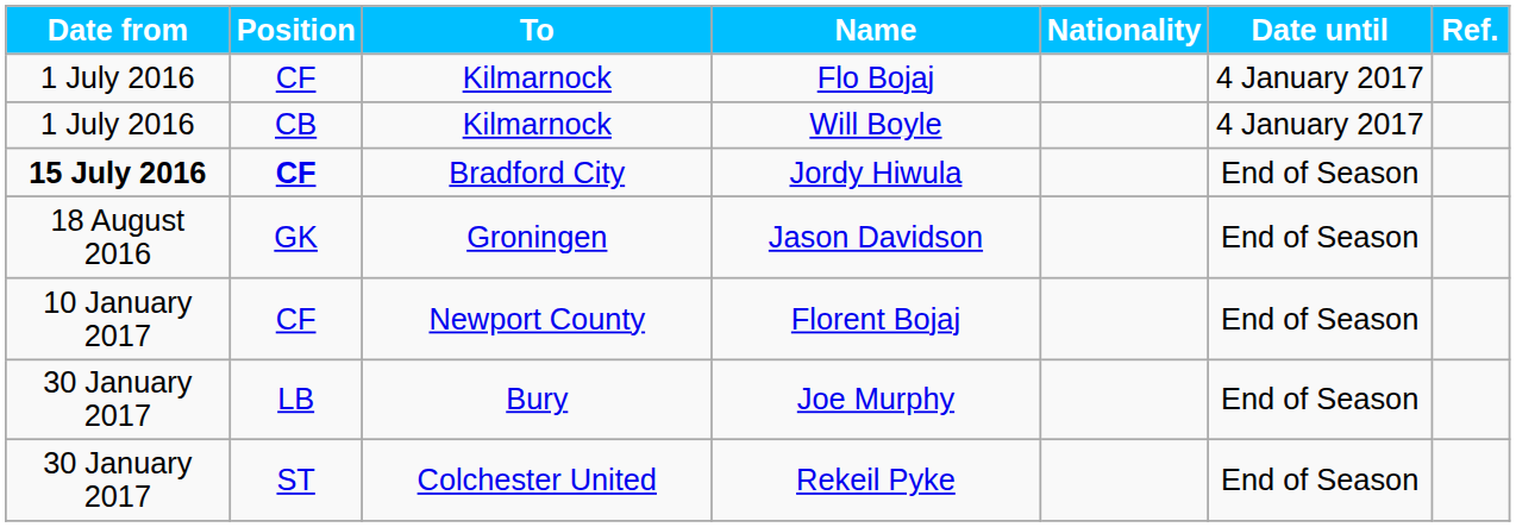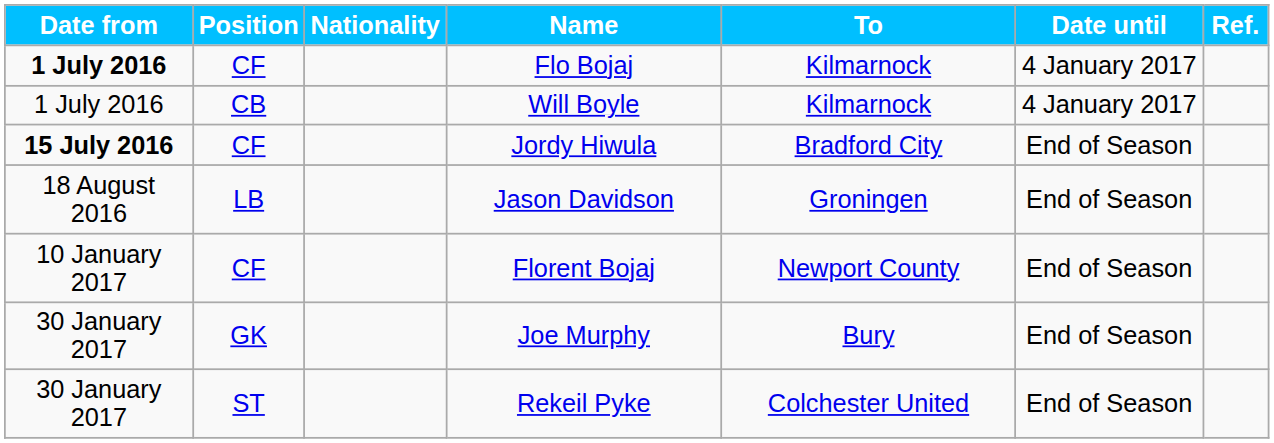columns swapped: Nationality <-> To
Flo Bojaj | Date from: normal -> bold
Jordy Hiwula | Position: bold -> normal
Jason Davidson | Position: GK -> LB
Joe Murphy | Position: LB -> GK
